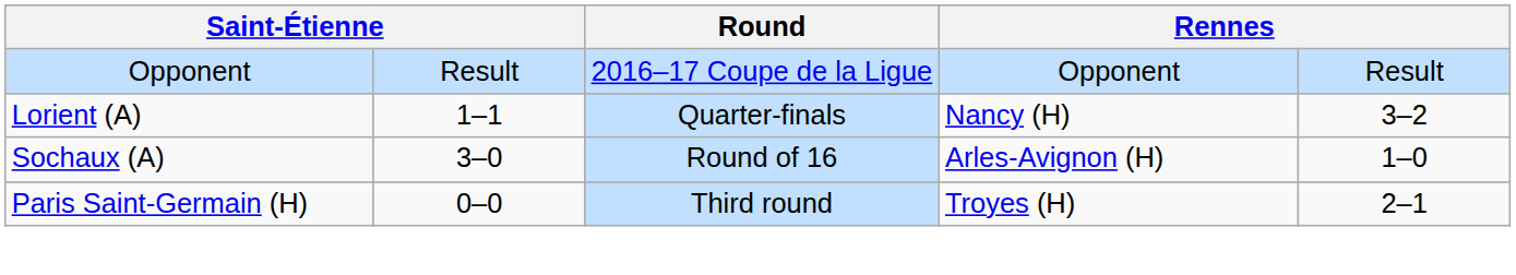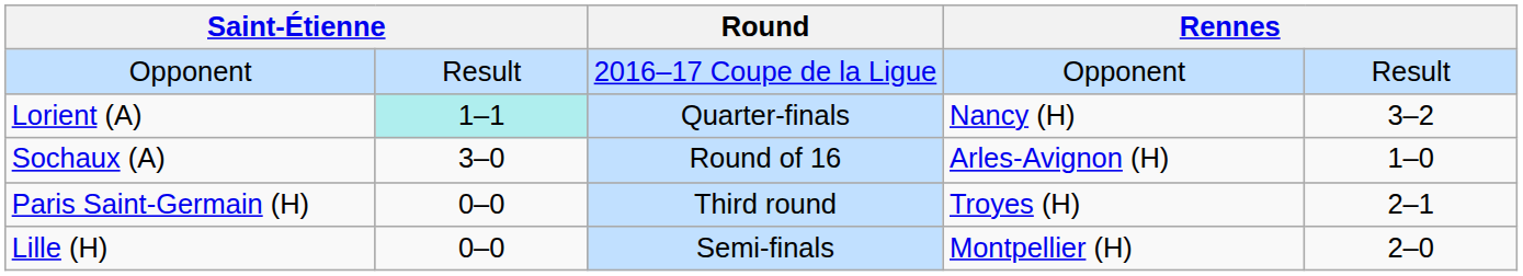Lorient (A) | column 2: no background -> paleturquoise background
+ row: Lille (H) | 0–0 | Semi-finals | Montpellier (H) | 2–0
